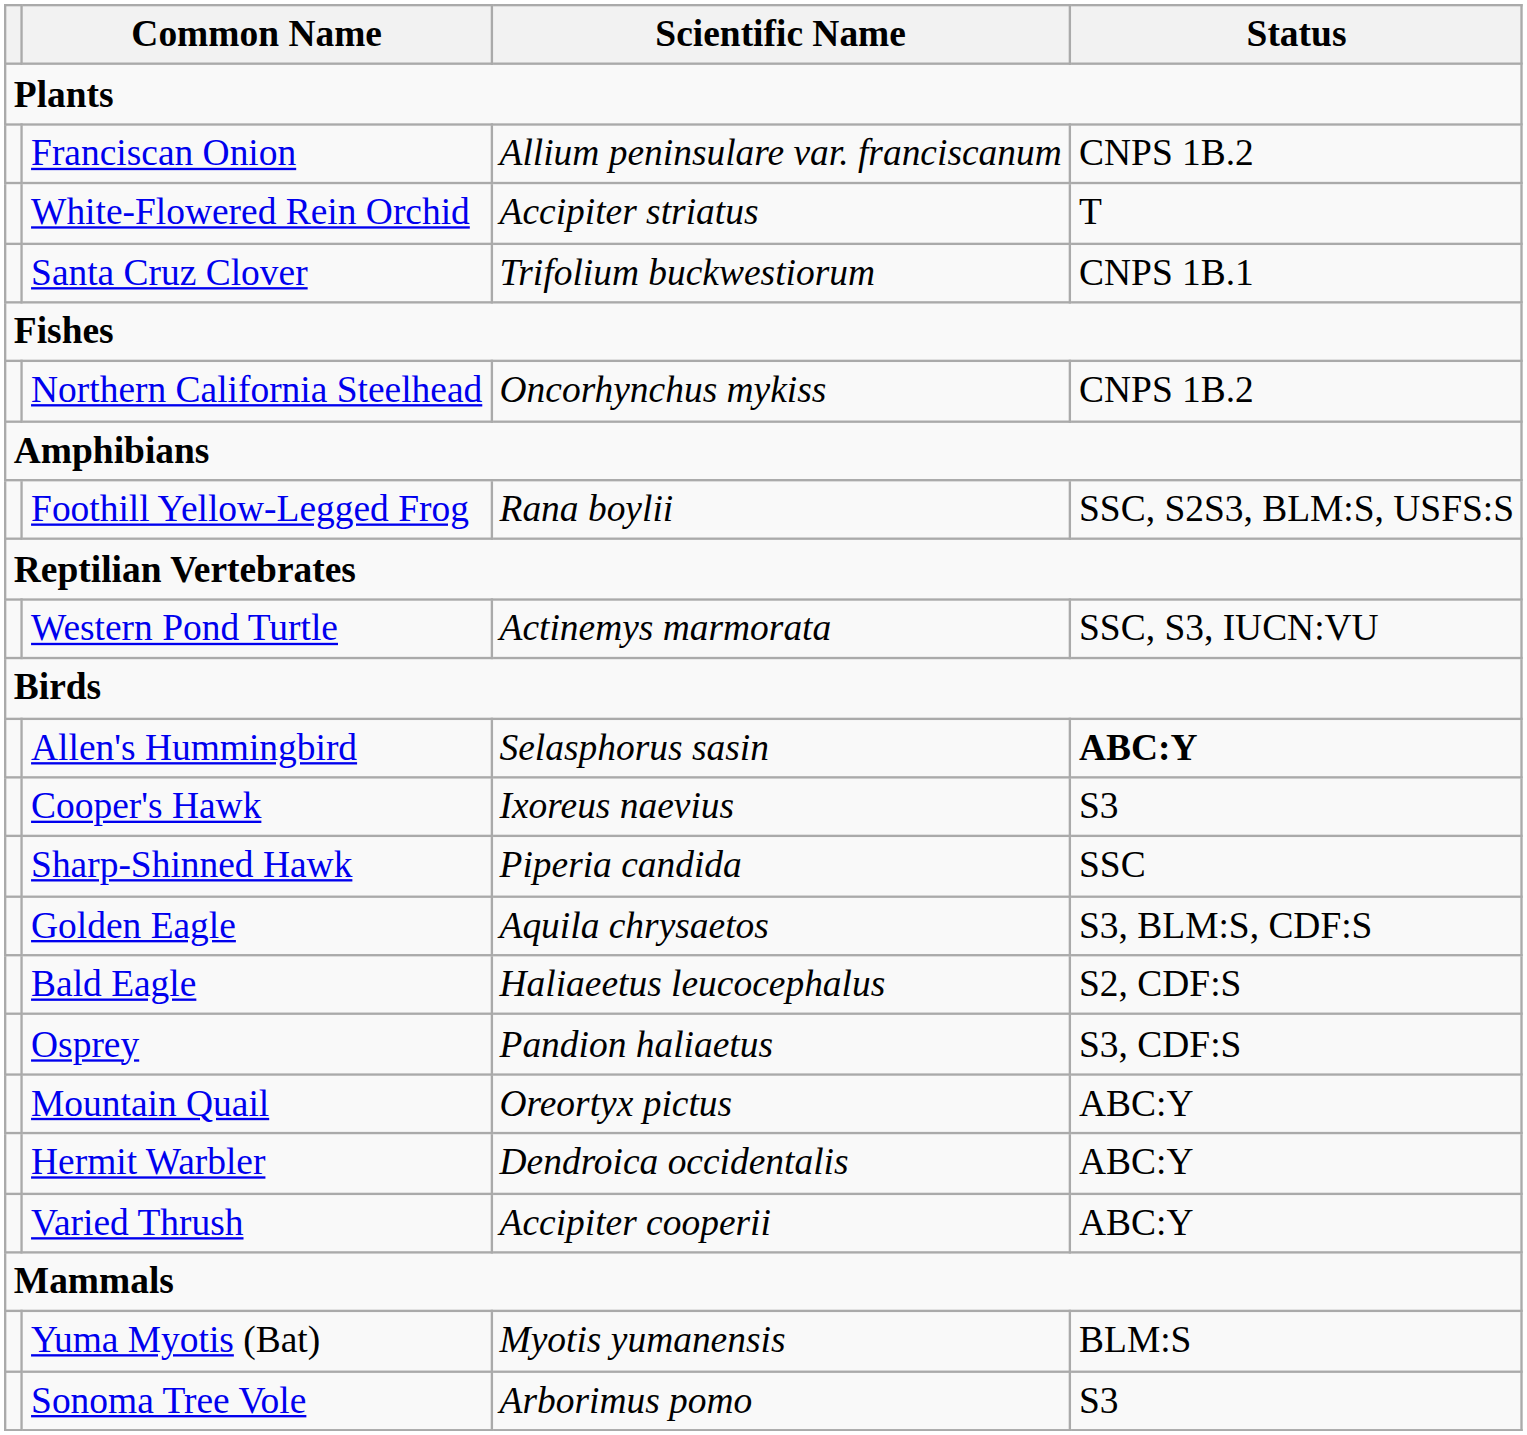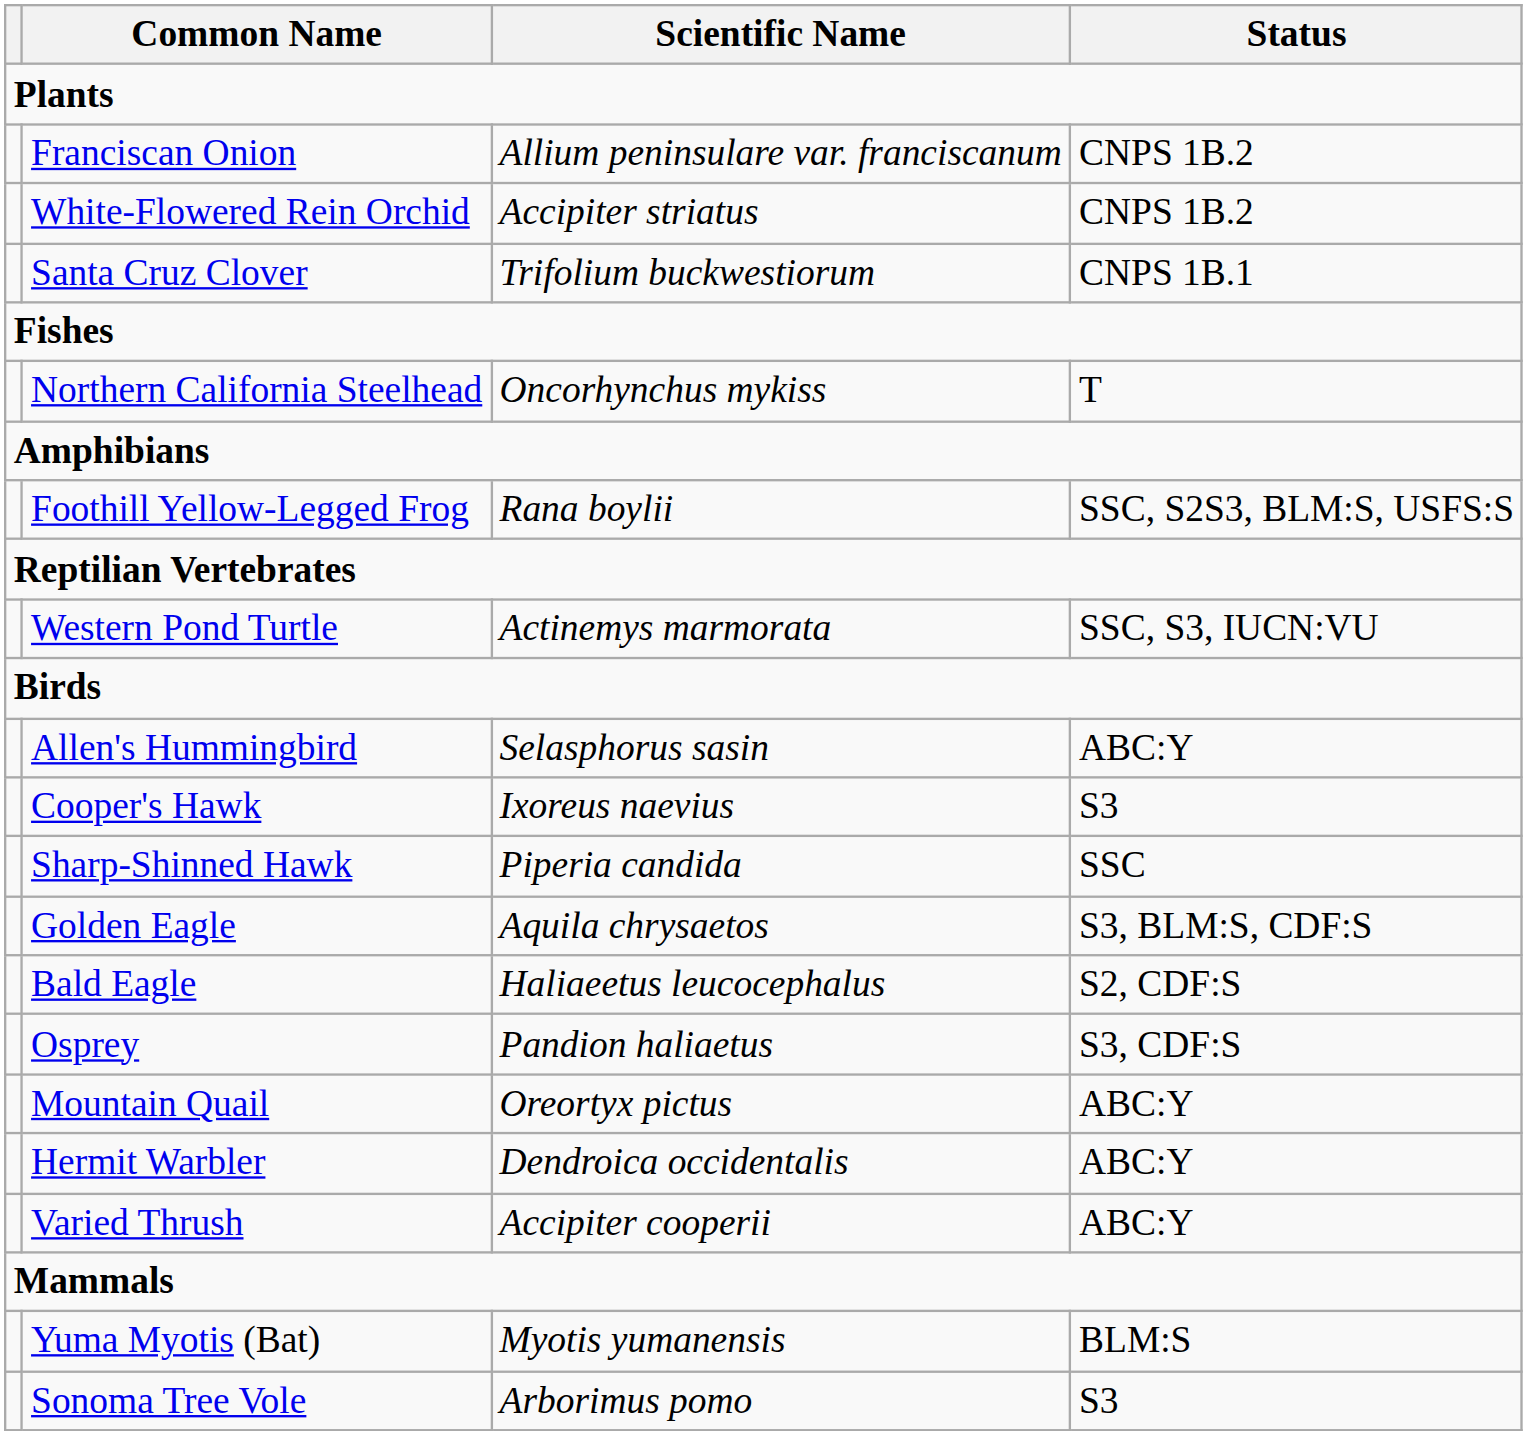White-Flowered Rein Orchid | Status: T -> CNPS 1B.2
Northern California Steelhead | Status: CNPS 1B.2 -> T
Allen's Hummingbird | Status: bold -> normal
